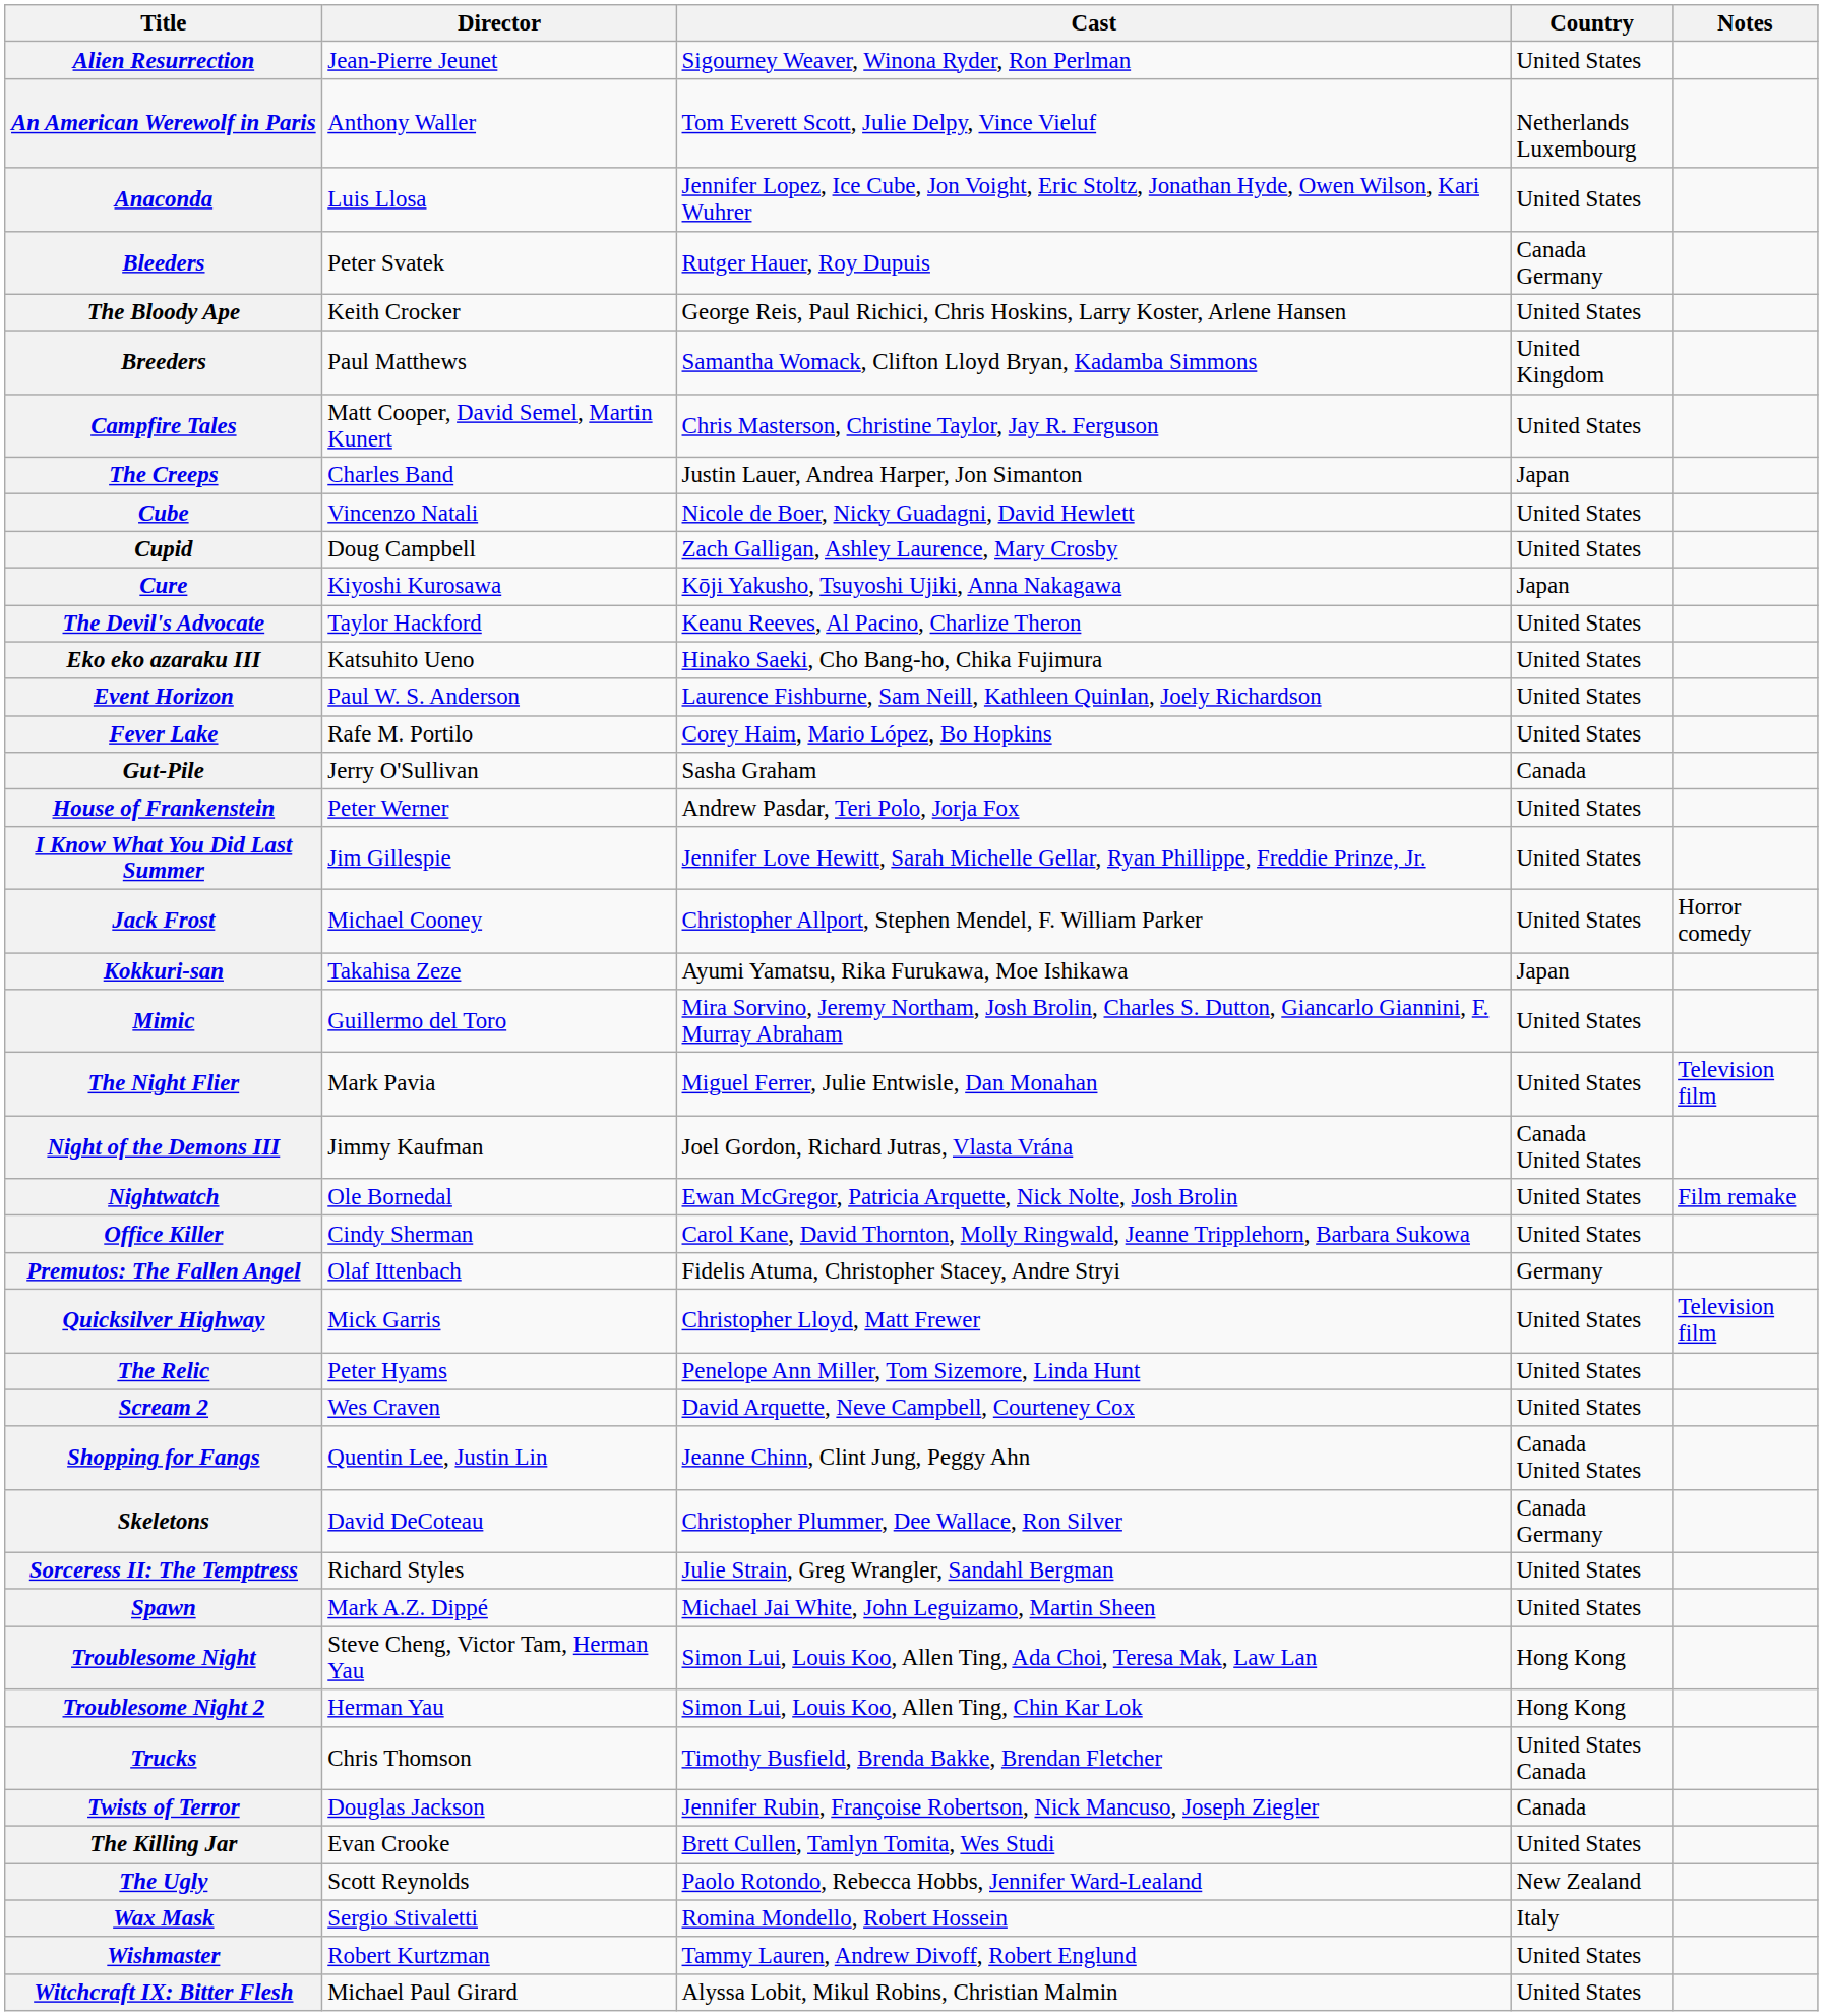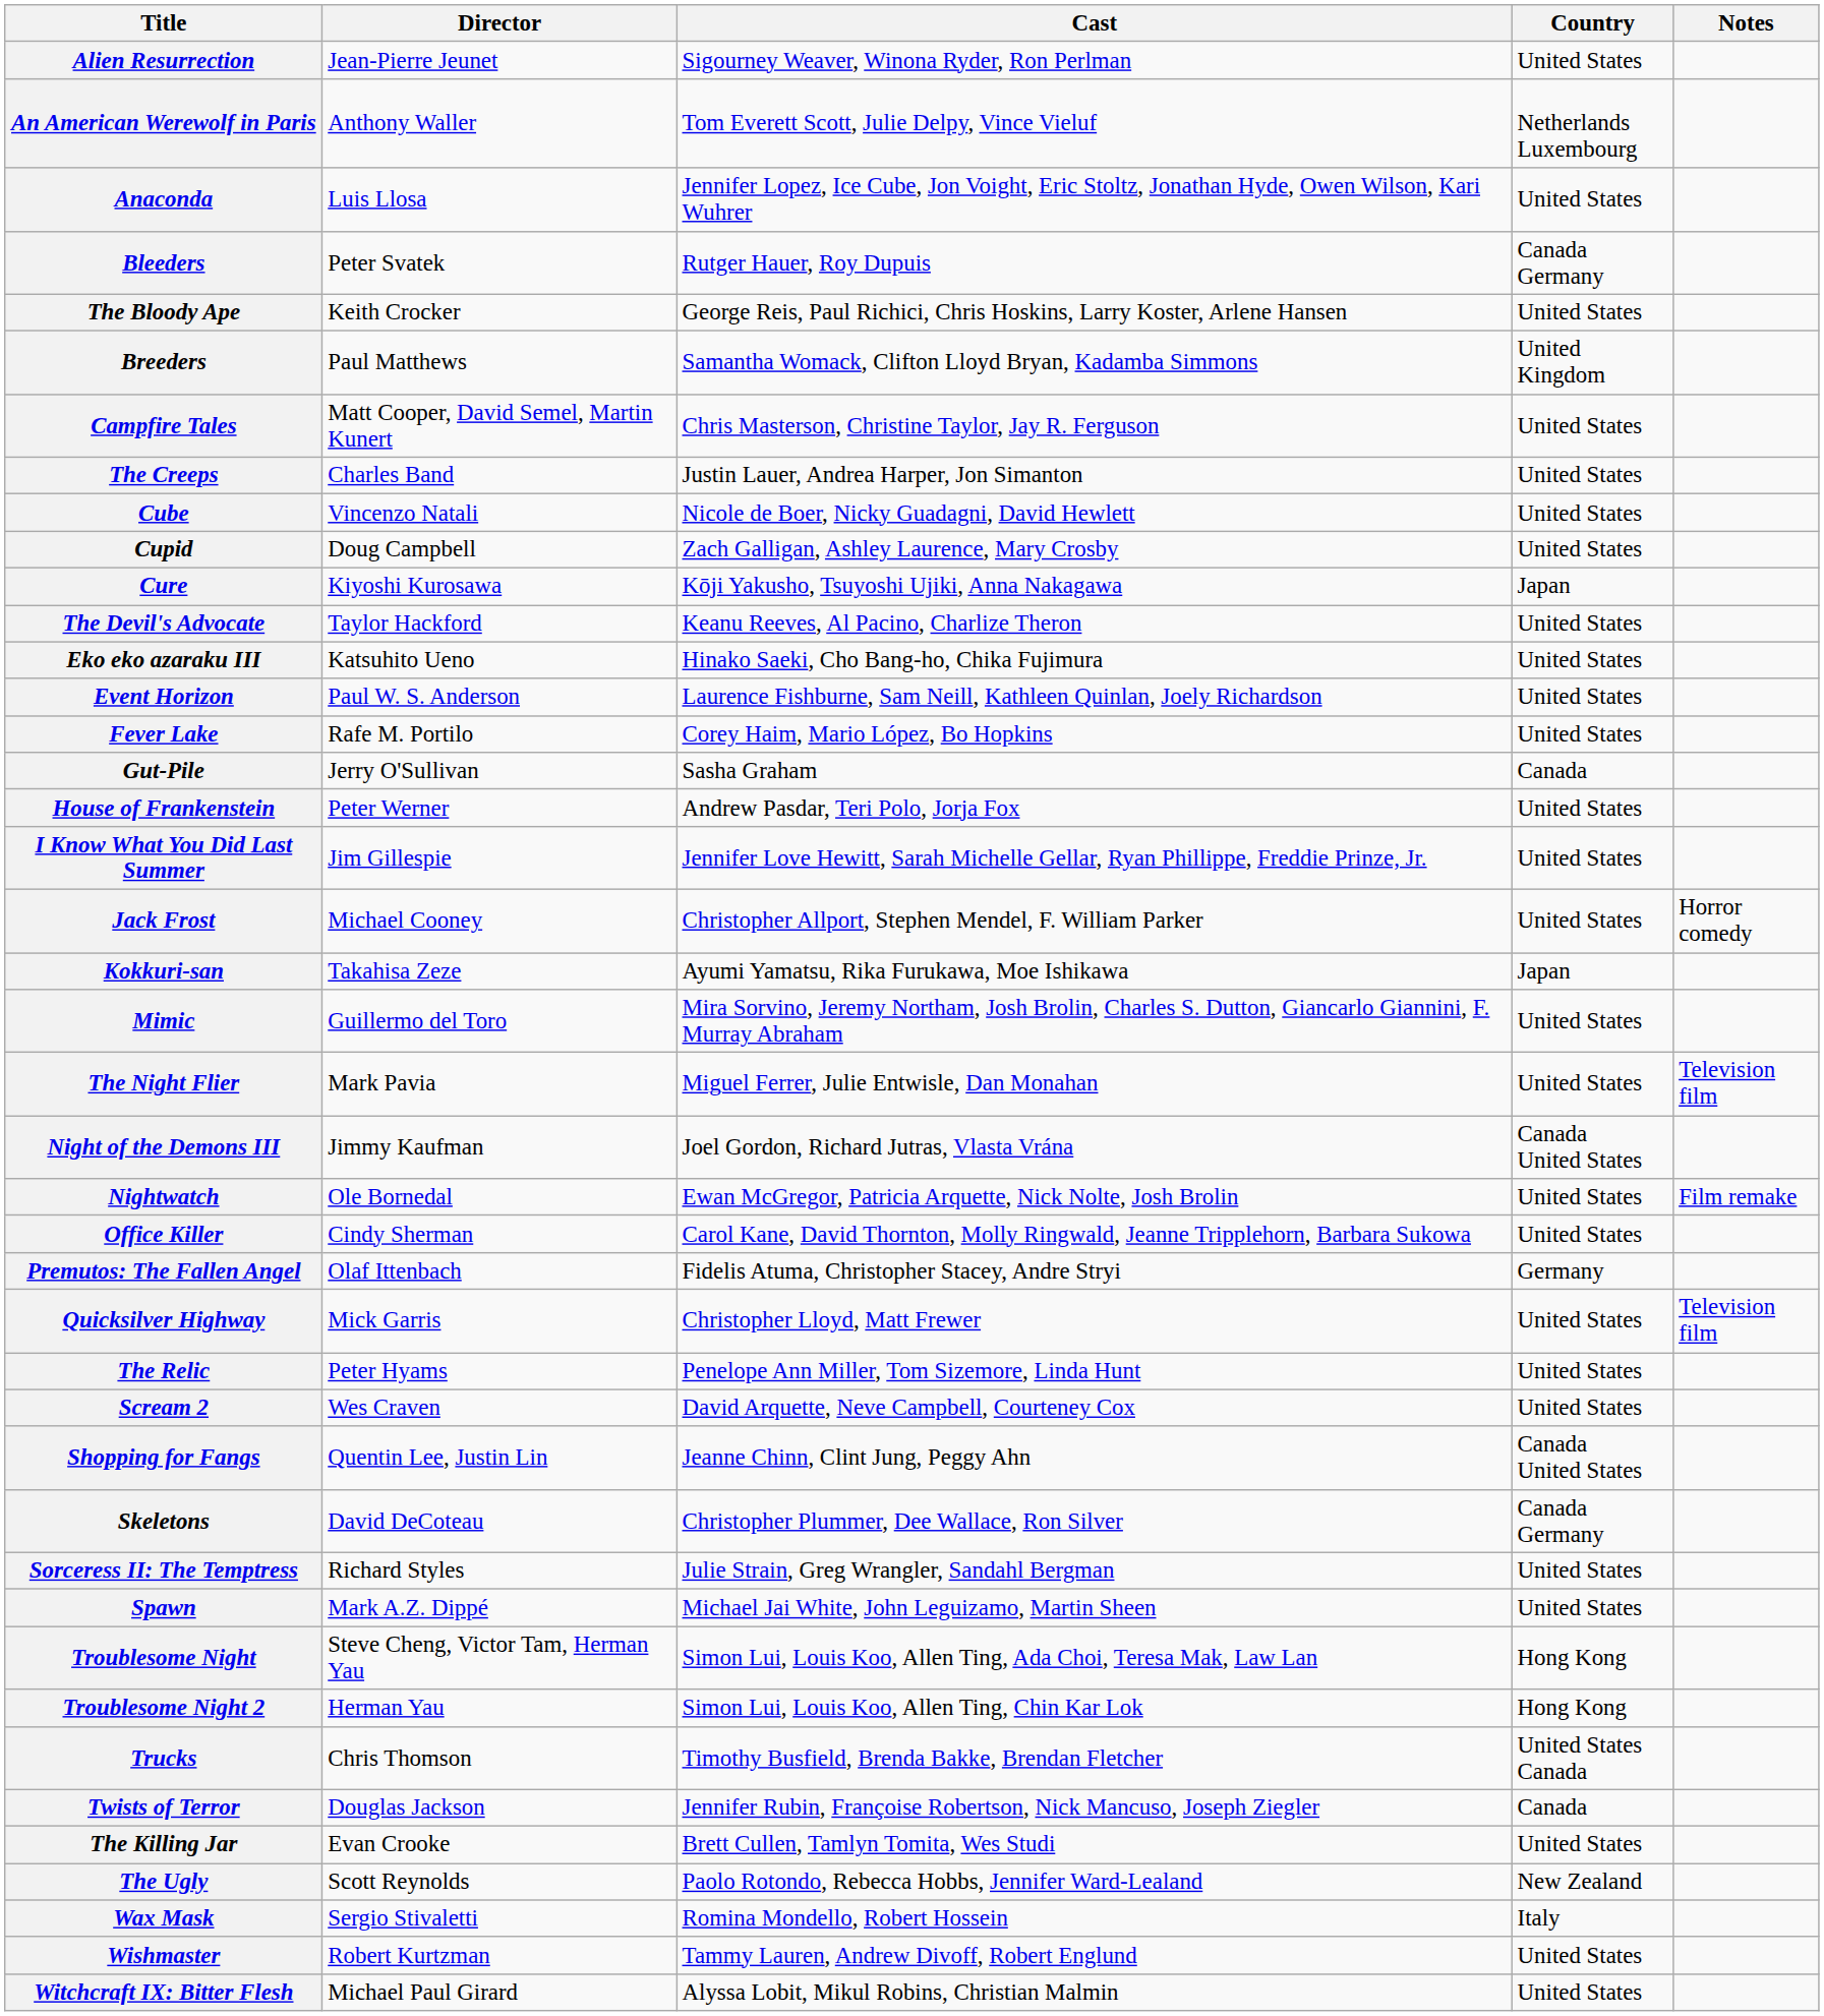The Creeps | Country: Japan -> United States
